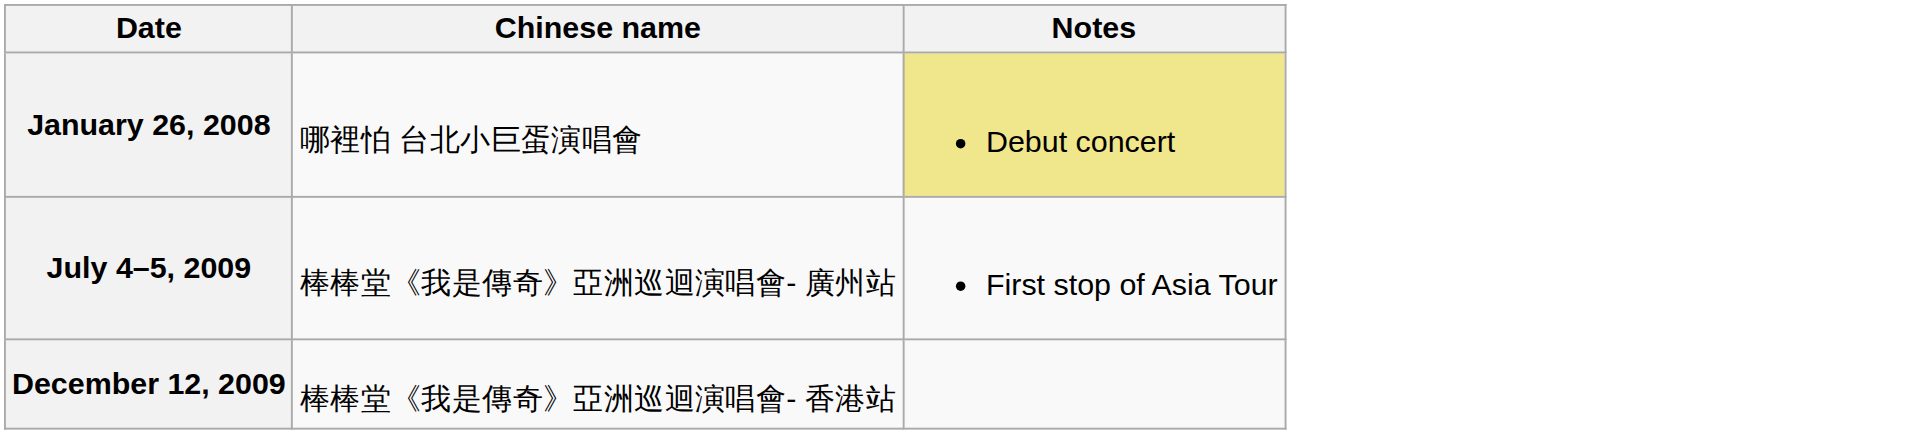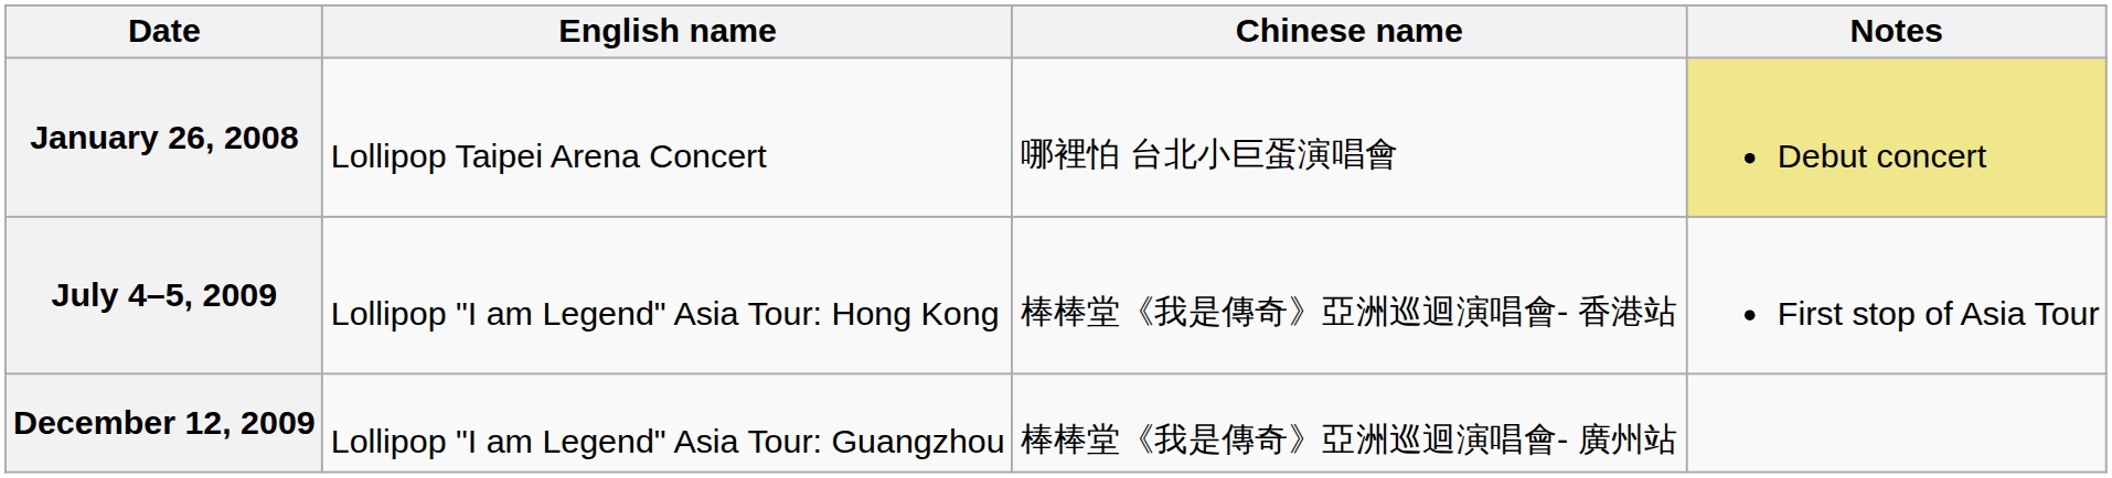+ column: English name | Lollipop Taipei Arena Concert | Lollipop "I am Legend" Asia Tour: Hong Kong | Lollipop "I am Legend" Asia Tour: Guangzhou
July 4–5, 2009 | Chinese name: 棒棒堂《我是傳奇》亞洲巡迴演唱會- 廣州站 -> 棒棒堂《我是傳奇》亞洲巡迴演唱會- 香港站
December 12, 2009 | Chinese name: 棒棒堂《我是傳奇》亞洲巡迴演唱會- 香港站 -> 棒棒堂《我是傳奇》亞洲巡迴演唱會- 廣州站
